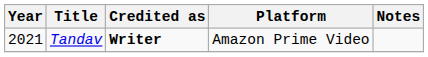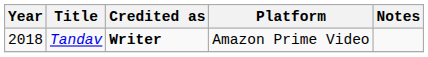Tandav | Year: 2021 -> 2018
